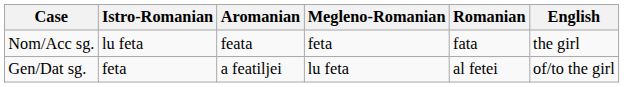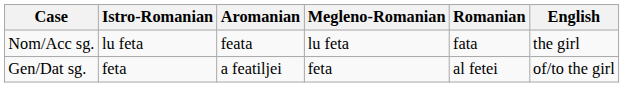Nom/Acc sg. | Megleno-Romanian: feta -> lu feta
Gen/Dat sg. | Megleno-Romanian: lu feta -> feta
